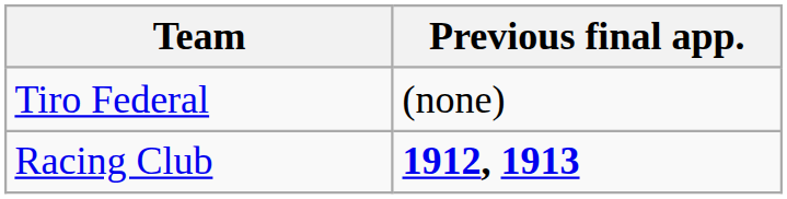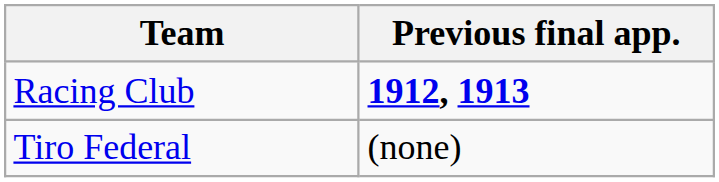rows swapped: Racing Club <-> Tiro Federal
